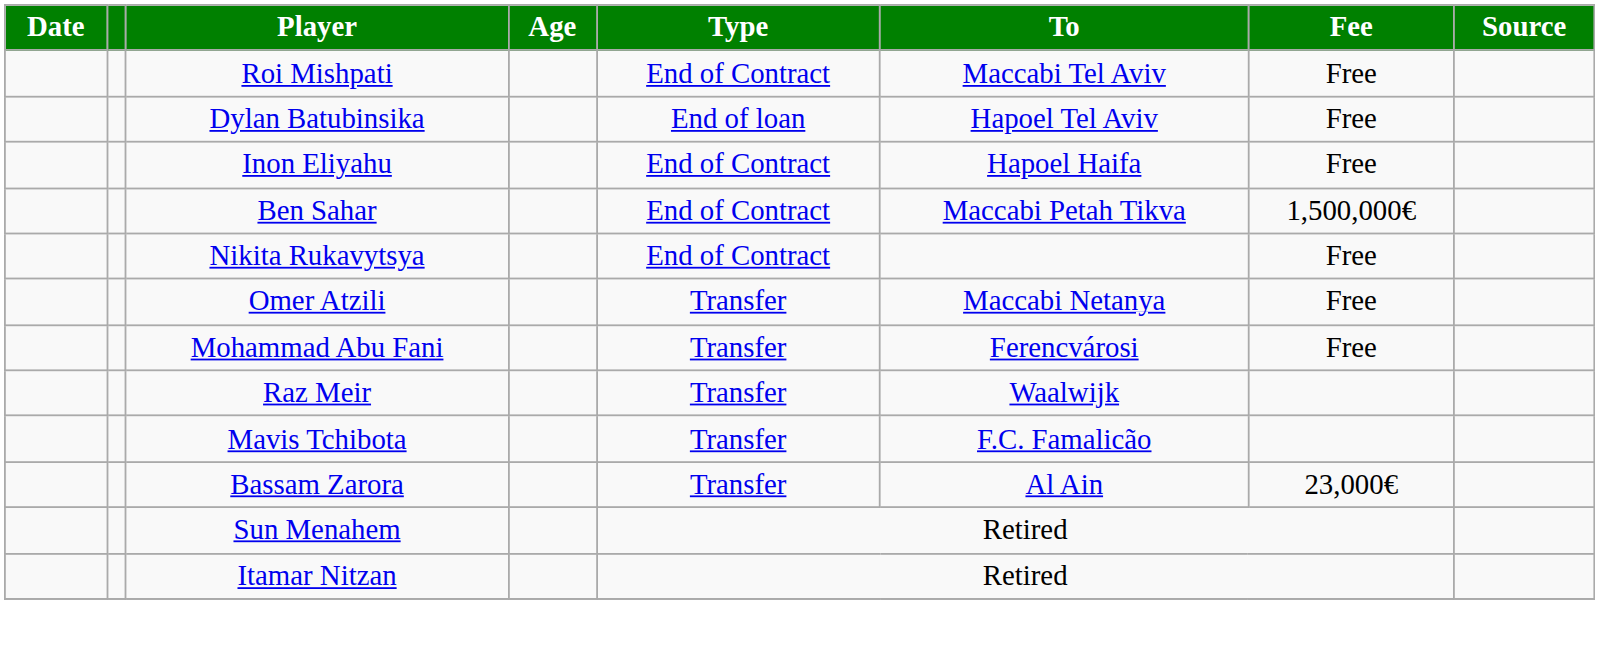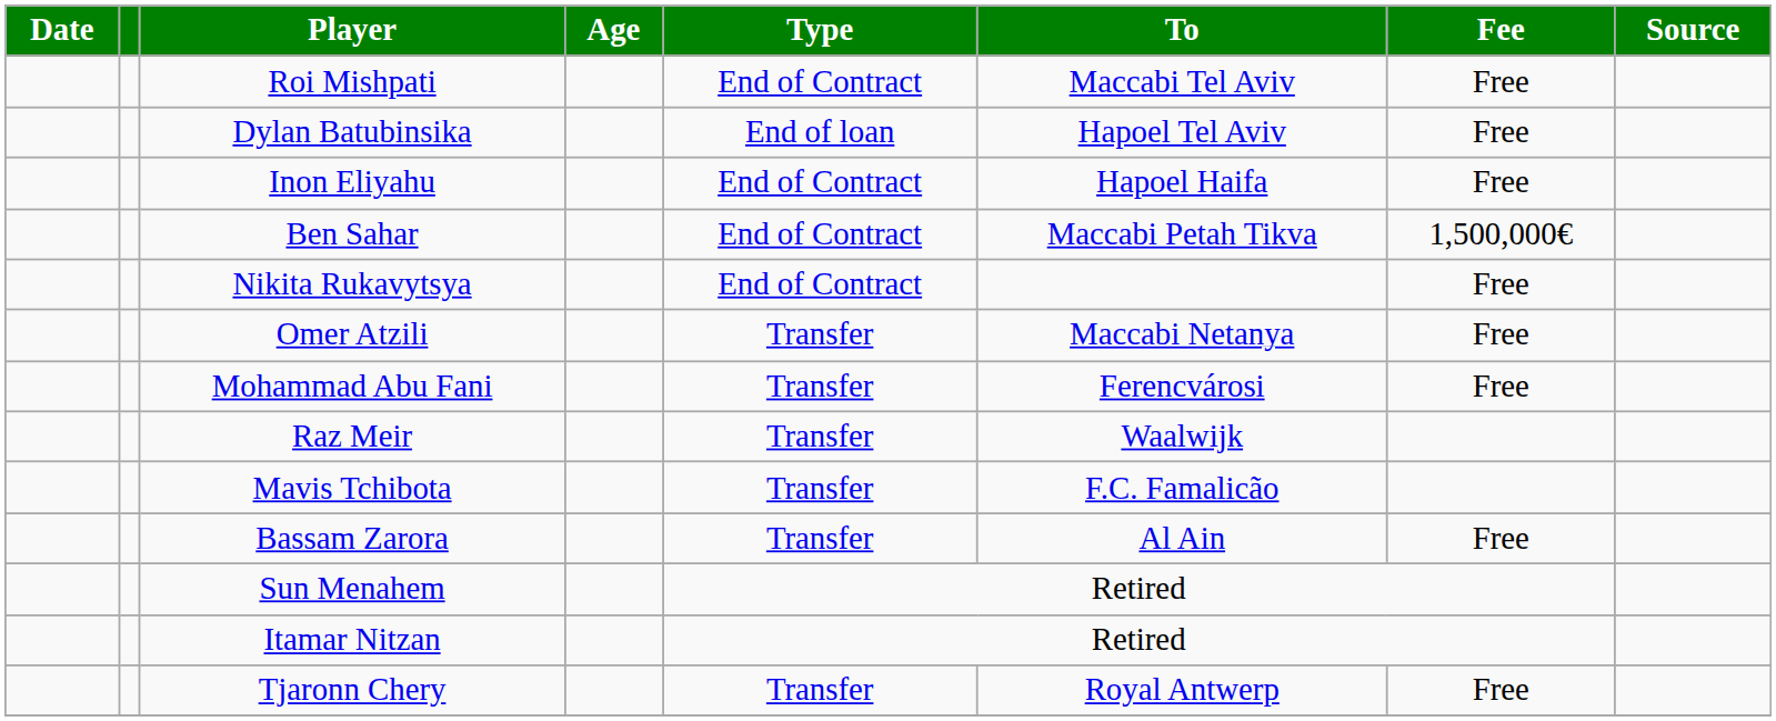Bassam Zarora | Fee: 23,000€ -> Free
+ row: Tjaronn Chery | Transfer | Royal Antwerp | Free
